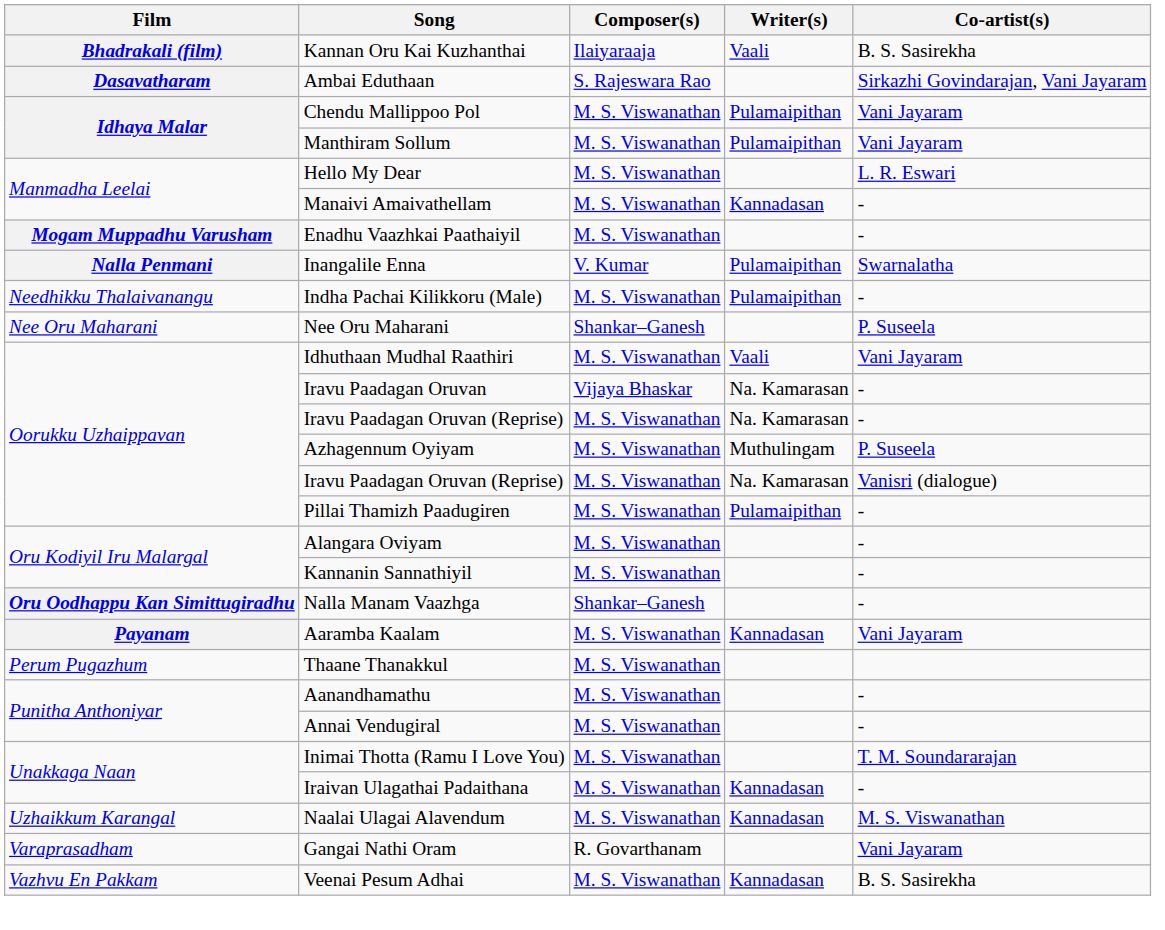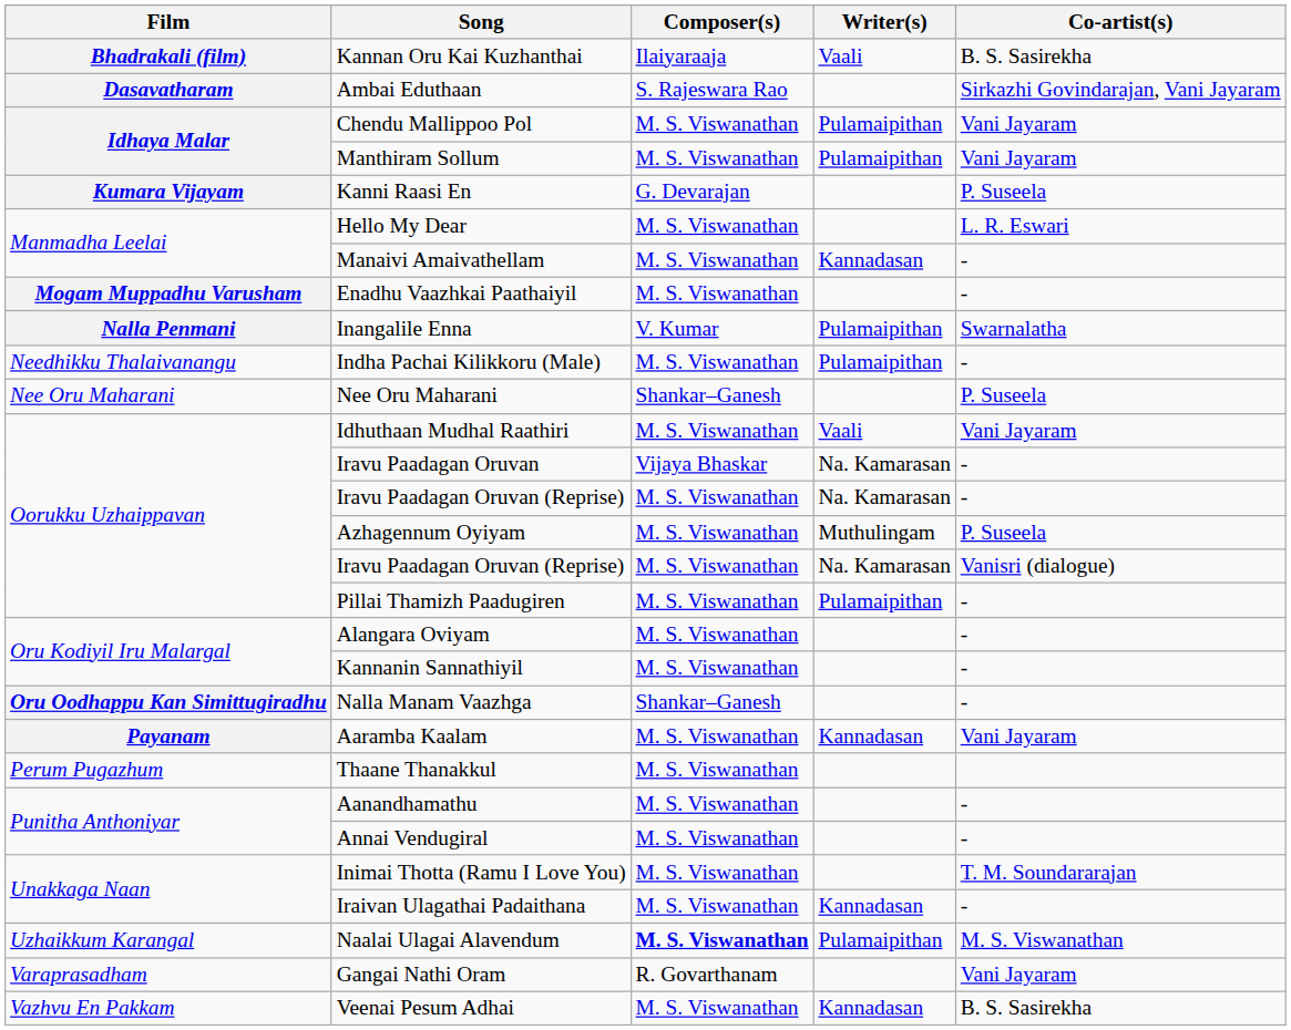+ row: Kumara Vijayam | Kanni Raasi En | G. Devarajan | P. Suseela
Naalai Ulagai Alavendum | Composer(s): normal -> bold
Naalai Ulagai Alavendum | Writer(s): Kannadasan -> Pulamaipithan
